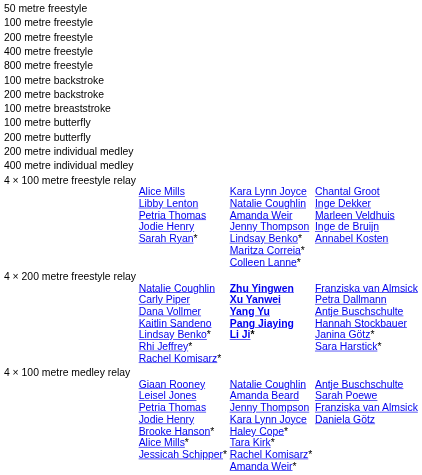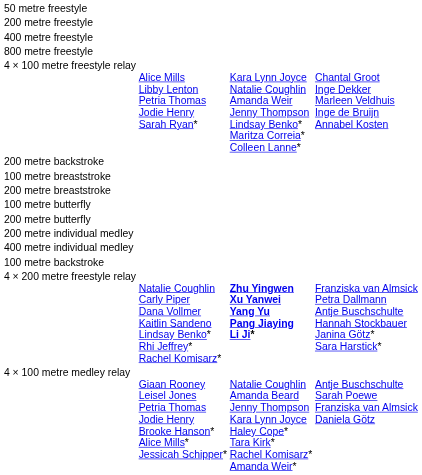- row: 100 metre freestyle
rows swapped: 100 metre backstroke <-> 4 × 100 metre freestyle relay
+ row: 200 metre breaststroke
